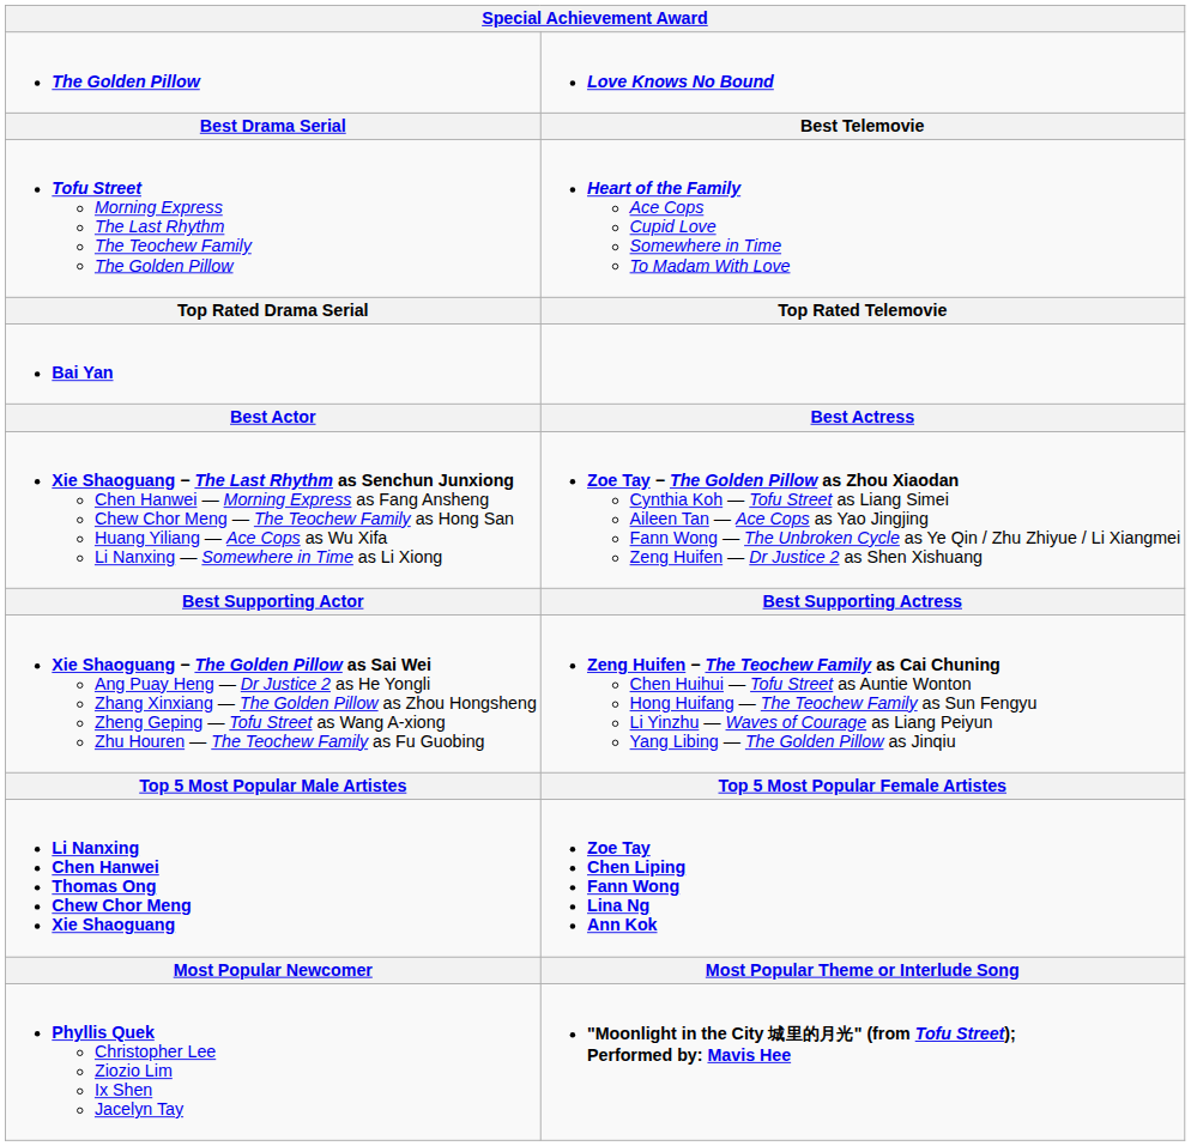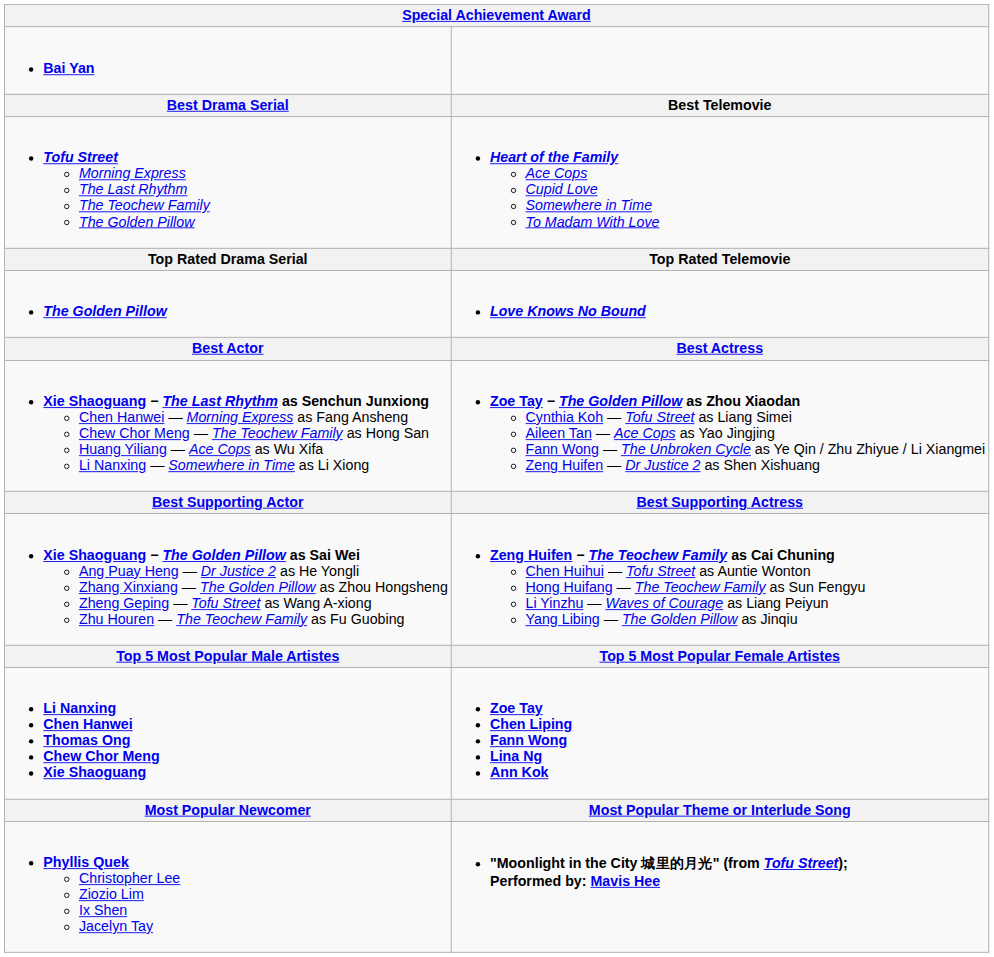rows swapped: Bai Yan <-> The Golden Pillow
